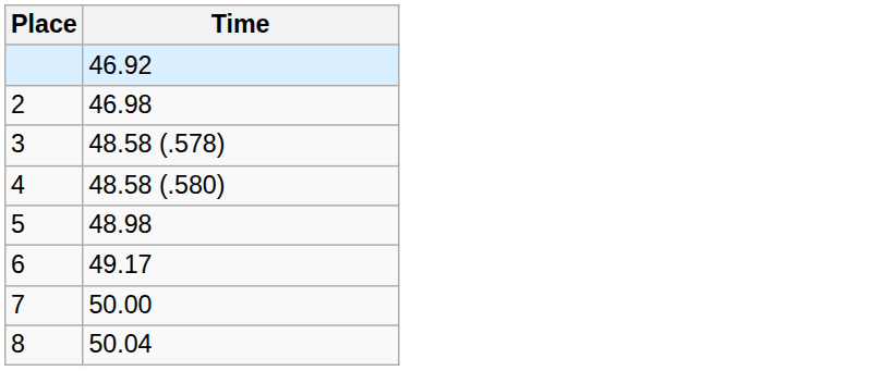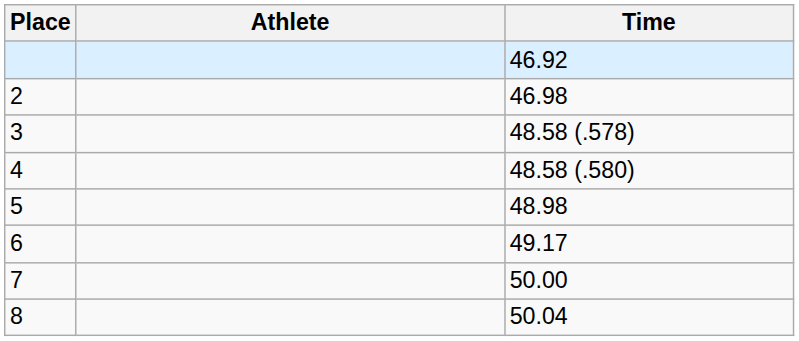+ column: Athlete
